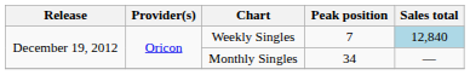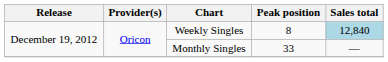Weekly Singles | Peak position: 7 -> 8
Monthly Singles | Peak position: 34 -> 33
